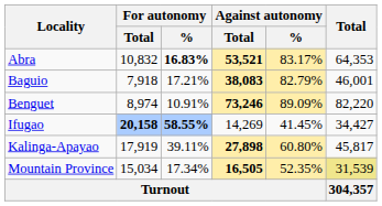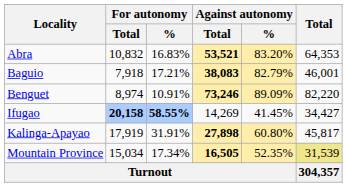Abra | For autonomy / %: bold -> normal
Abra | Against autonomy / %: 83.17% -> 83.20%
Kalinga-Apayao | For autonomy / %: 39.11% -> 31.91%
